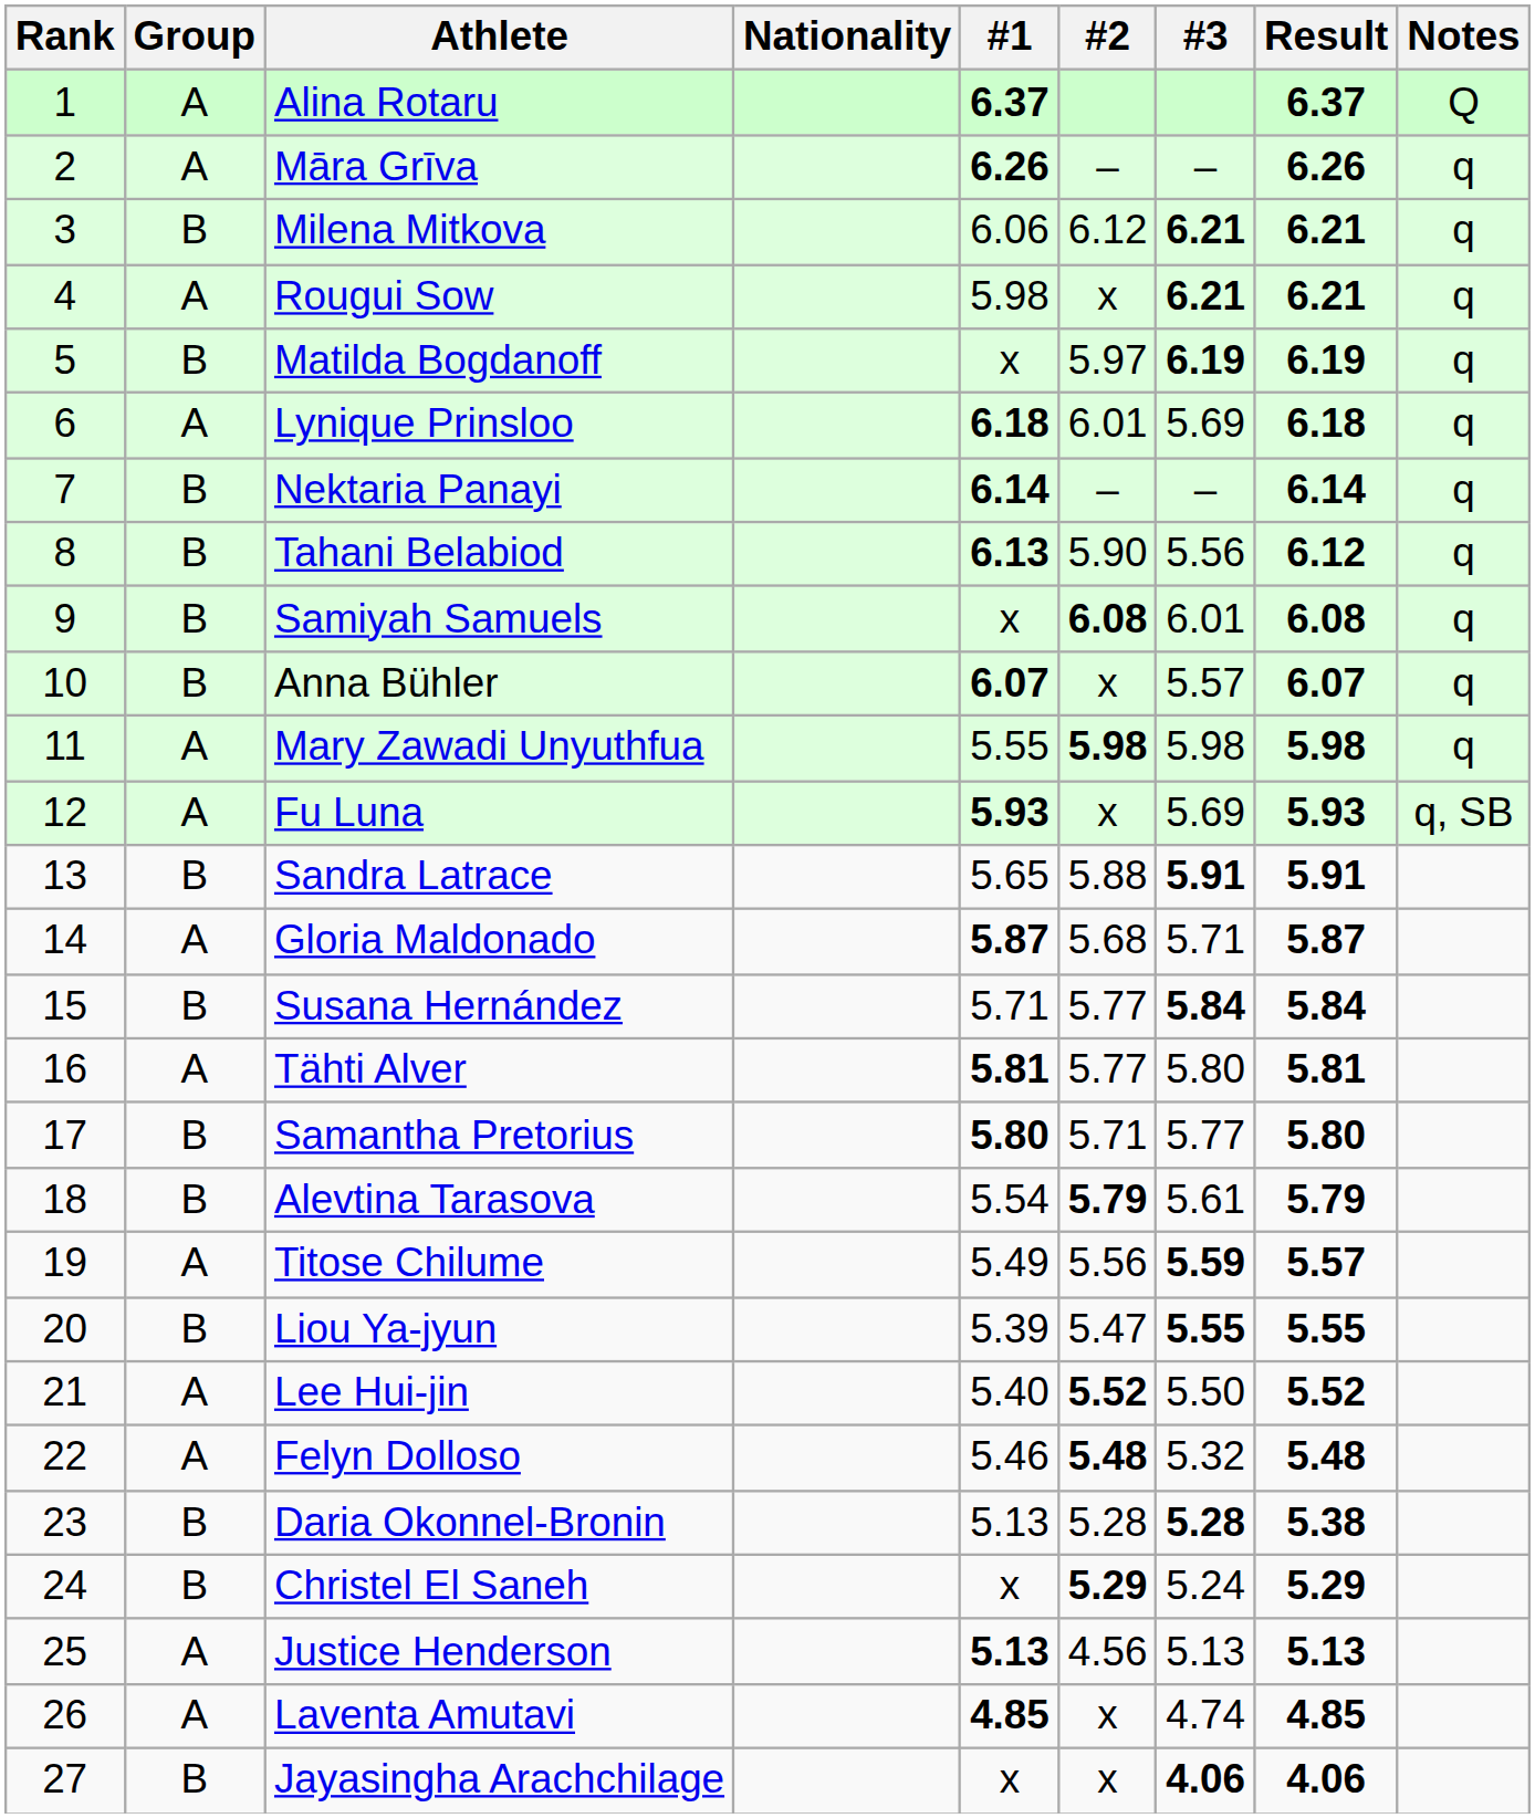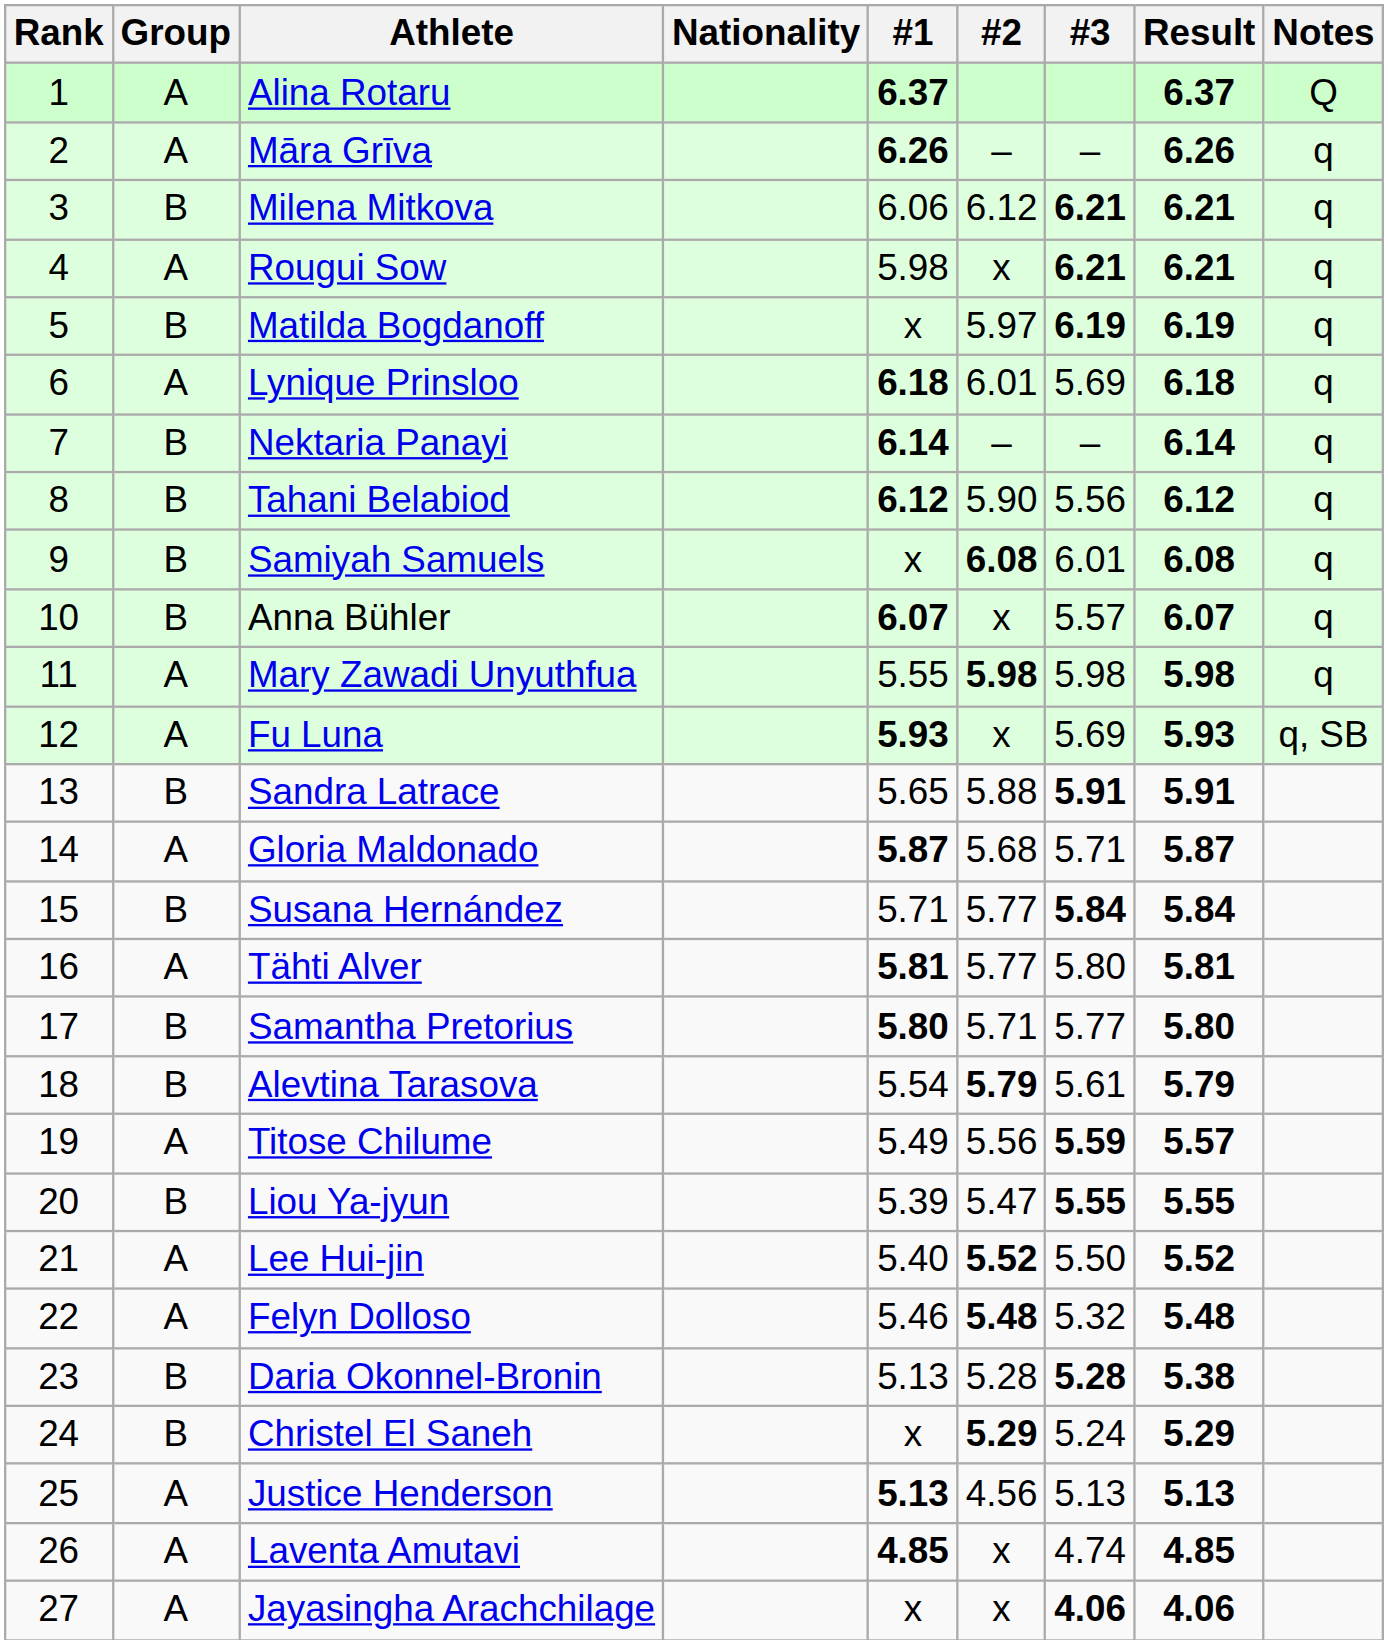Tahani Belabiod | #1: 6.13 -> 6.12
Jayasingha Arachchilage | Group: B -> A
